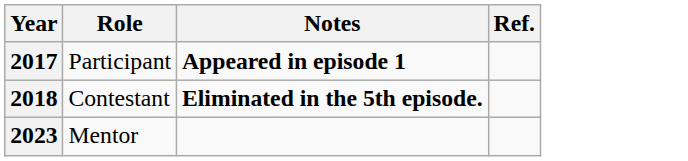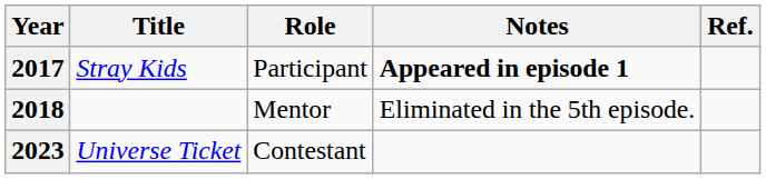+ column: Title | Stray Kids | Universe Ticket
2018 | Role: Contestant -> Mentor
2018 | Notes: bold -> normal
2023 | Role: Mentor -> Contestant
